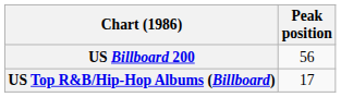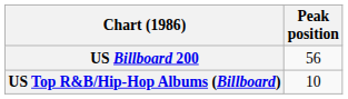US Top R&B/Hip-Hop Albums (Billboard) | Peak position: 17 -> 10
